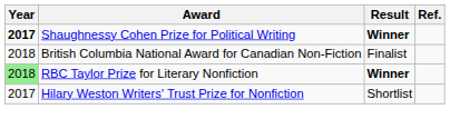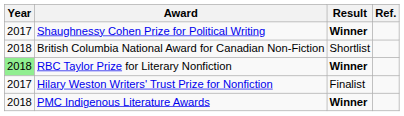Shaughnessy Cohen Prize for Political Writing | Year: bold -> normal
British Columbia National Award for Canadian Non-Fiction | Result: Finalist -> Shortlist
Hilary Weston Writers' Trust Prize for Nonfiction | Result: Shortlist -> Finalist
+ row: 2018 | PMC Indigenous Literature Awards | Winner
